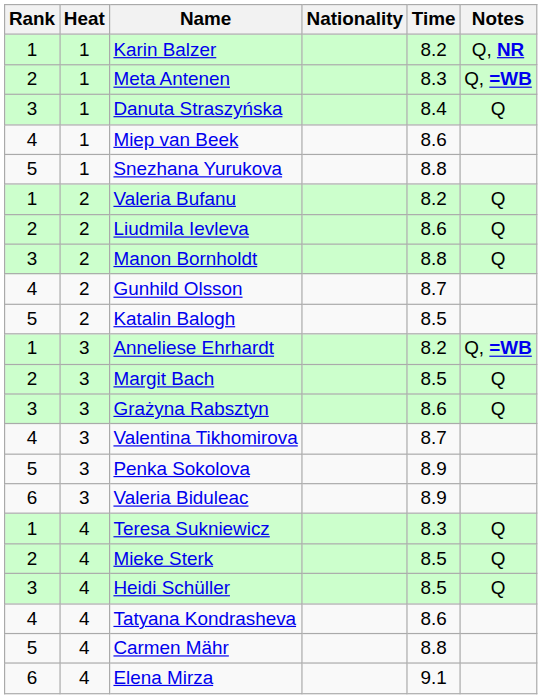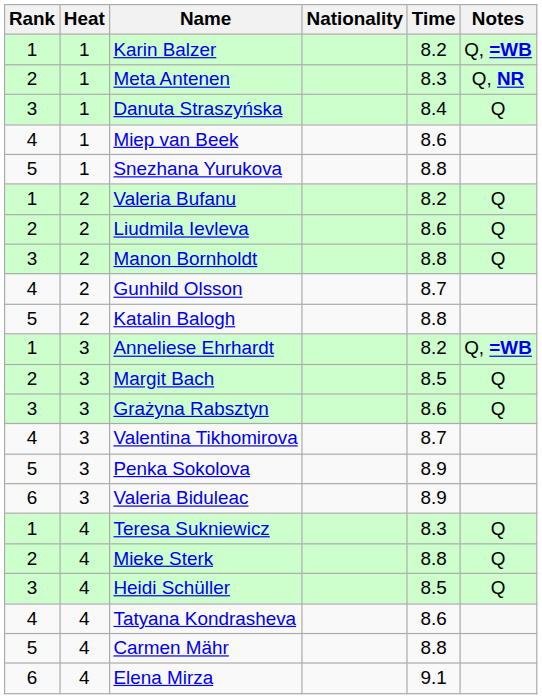Karin Balzer | Notes: Q, NR -> Q, =WB
Meta Antenen | Notes: Q, =WB -> Q, NR
Katalin Balogh | Time: 8.5 -> 8.8
Mieke Sterk | Time: 8.5 -> 8.8
